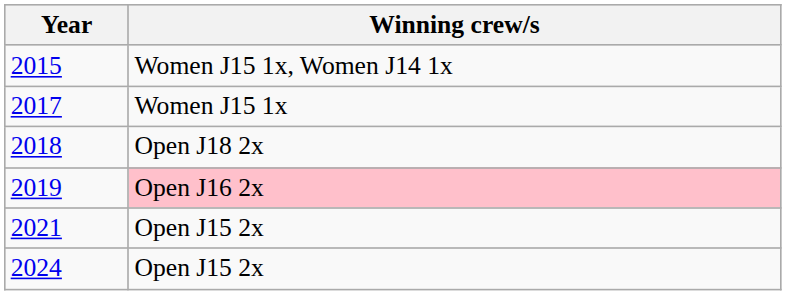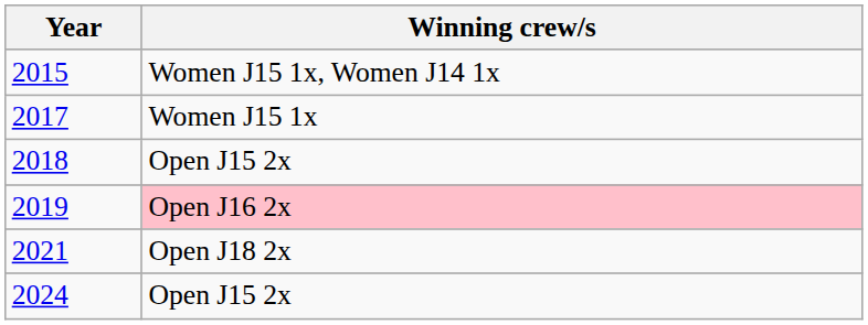2018 | Winning crew/s: Open J18 2x -> Open J15 2x
2021 | Winning crew/s: Open J15 2x -> Open J18 2x
